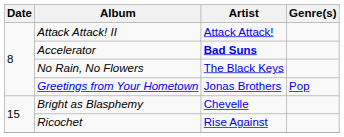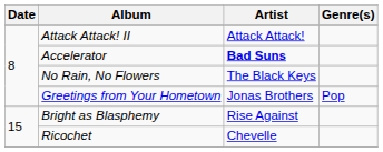Bright as Blasphemy | Artist: Chevelle -> Rise Against
Ricochet | Artist: Rise Against -> Chevelle
